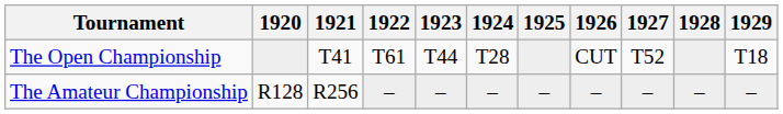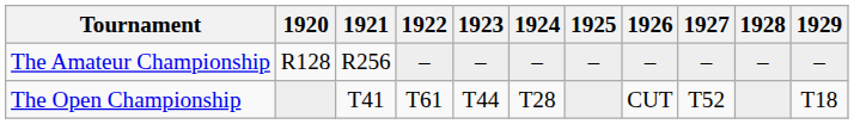rows swapped: The Amateur Championship <-> The Open Championship
